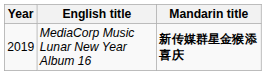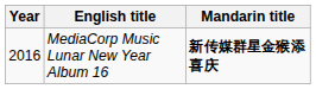MediaCorp Music Lunar New Year Album 16 | Year: 2019 -> 2016
